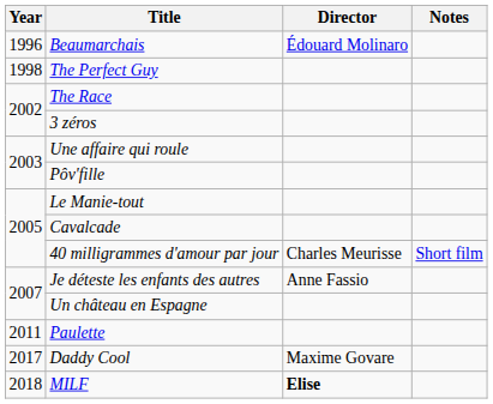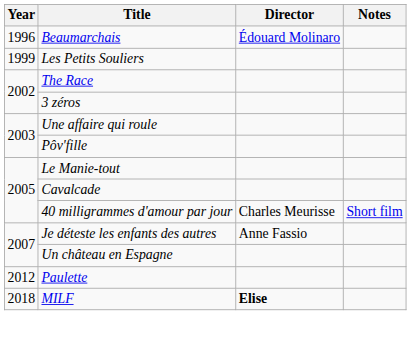- row: 1998 | The Perfect Guy
+ row: 1999 | Les Petits Souliers
Paulette | Year: 2011 -> 2012
- row: 2017 | Daddy Cool | Maxime Govare
